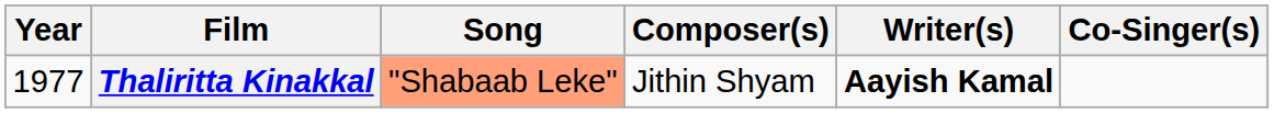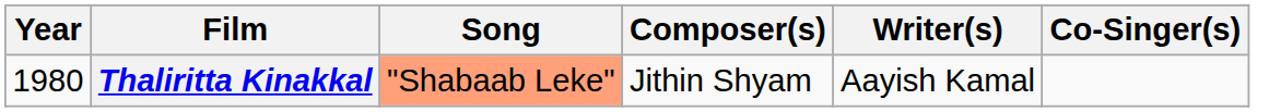Thaliritta Kinakkal | Year: 1977 -> 1980
Thaliritta Kinakkal | Writer(s): bold -> normal
